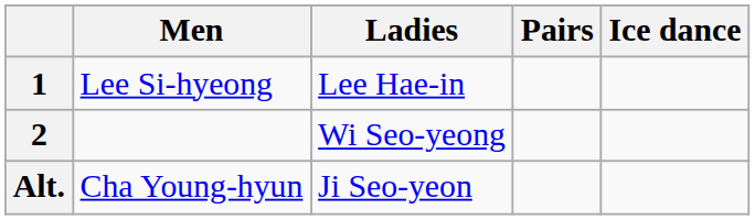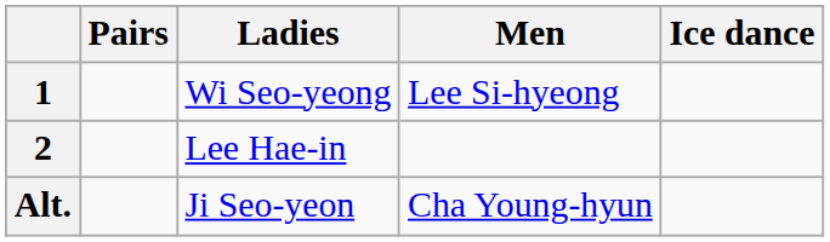columns swapped: Men <-> Pairs
1 | Ladies: Lee Hae-in -> Wi Seo-yeong
2 | Ladies: Wi Seo-yeong -> Lee Hae-in
